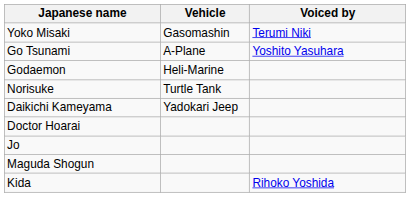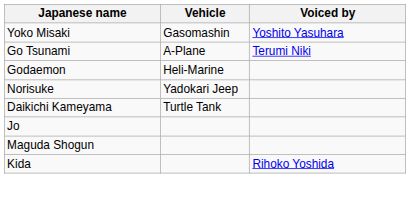Yoko Misaki | Voiced by: Terumi Niki -> Yoshito Yasuhara
Go Tsunami | Voiced by: Yoshito Yasuhara -> Terumi Niki
Norisuke | Vehicle: Turtle Tank -> Yadokari Jeep
Daikichi Kameyama | Vehicle: Yadokari Jeep -> Turtle Tank
- row: Doctor Hoarai
